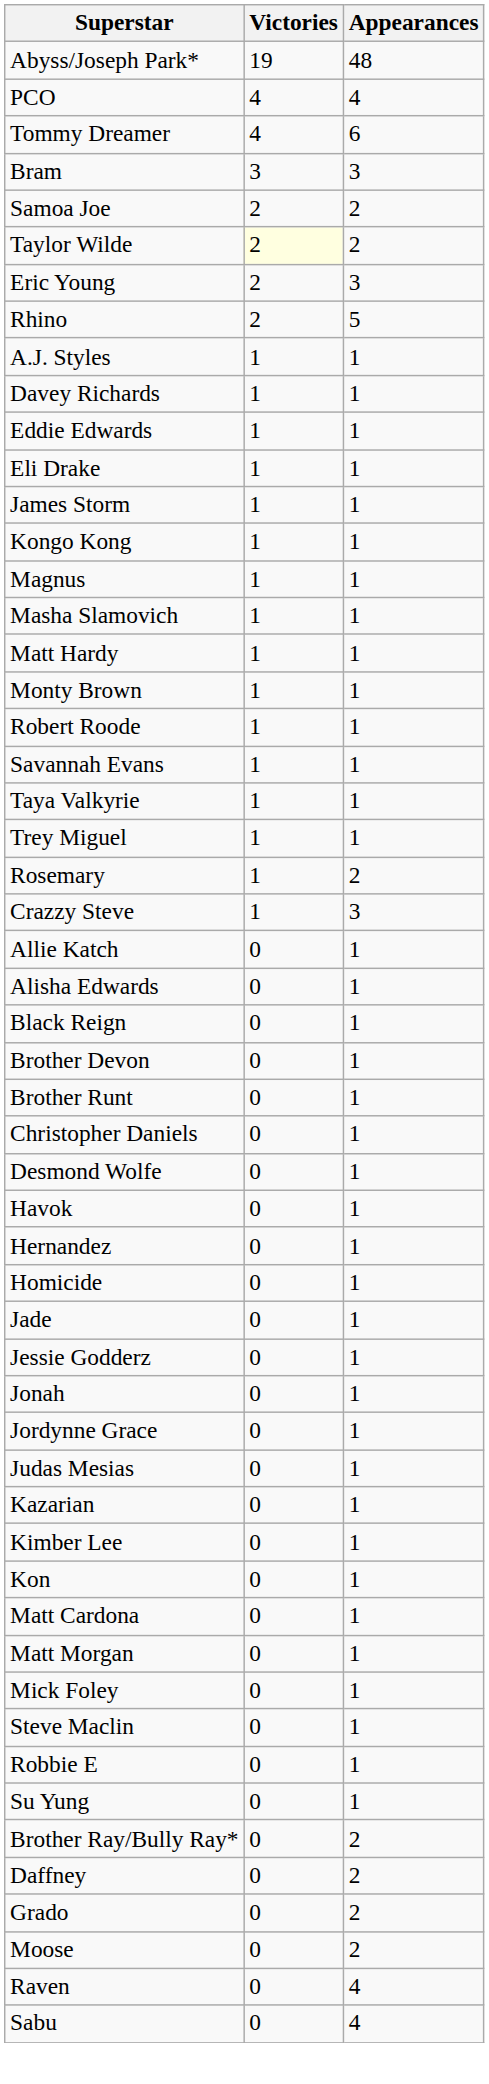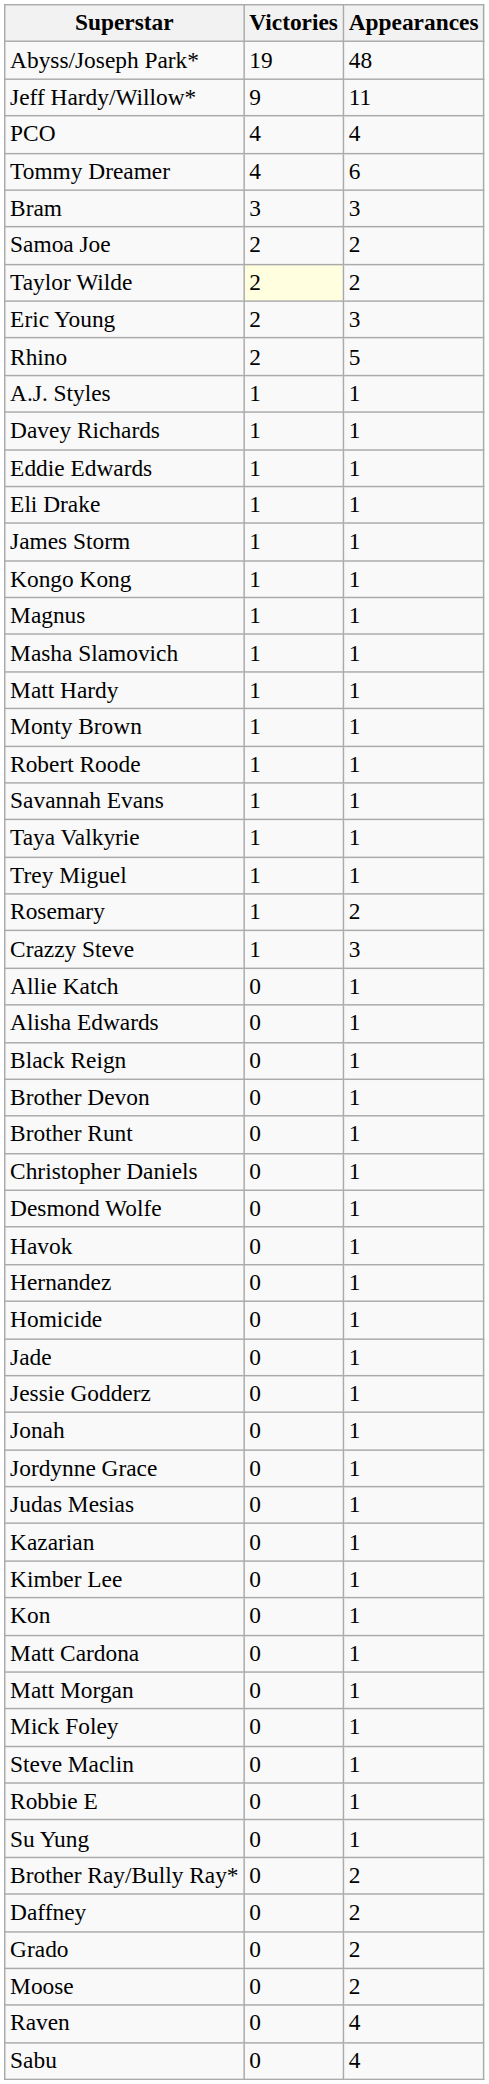+ row: Jeff Hardy/Willow* | 9 | 11
